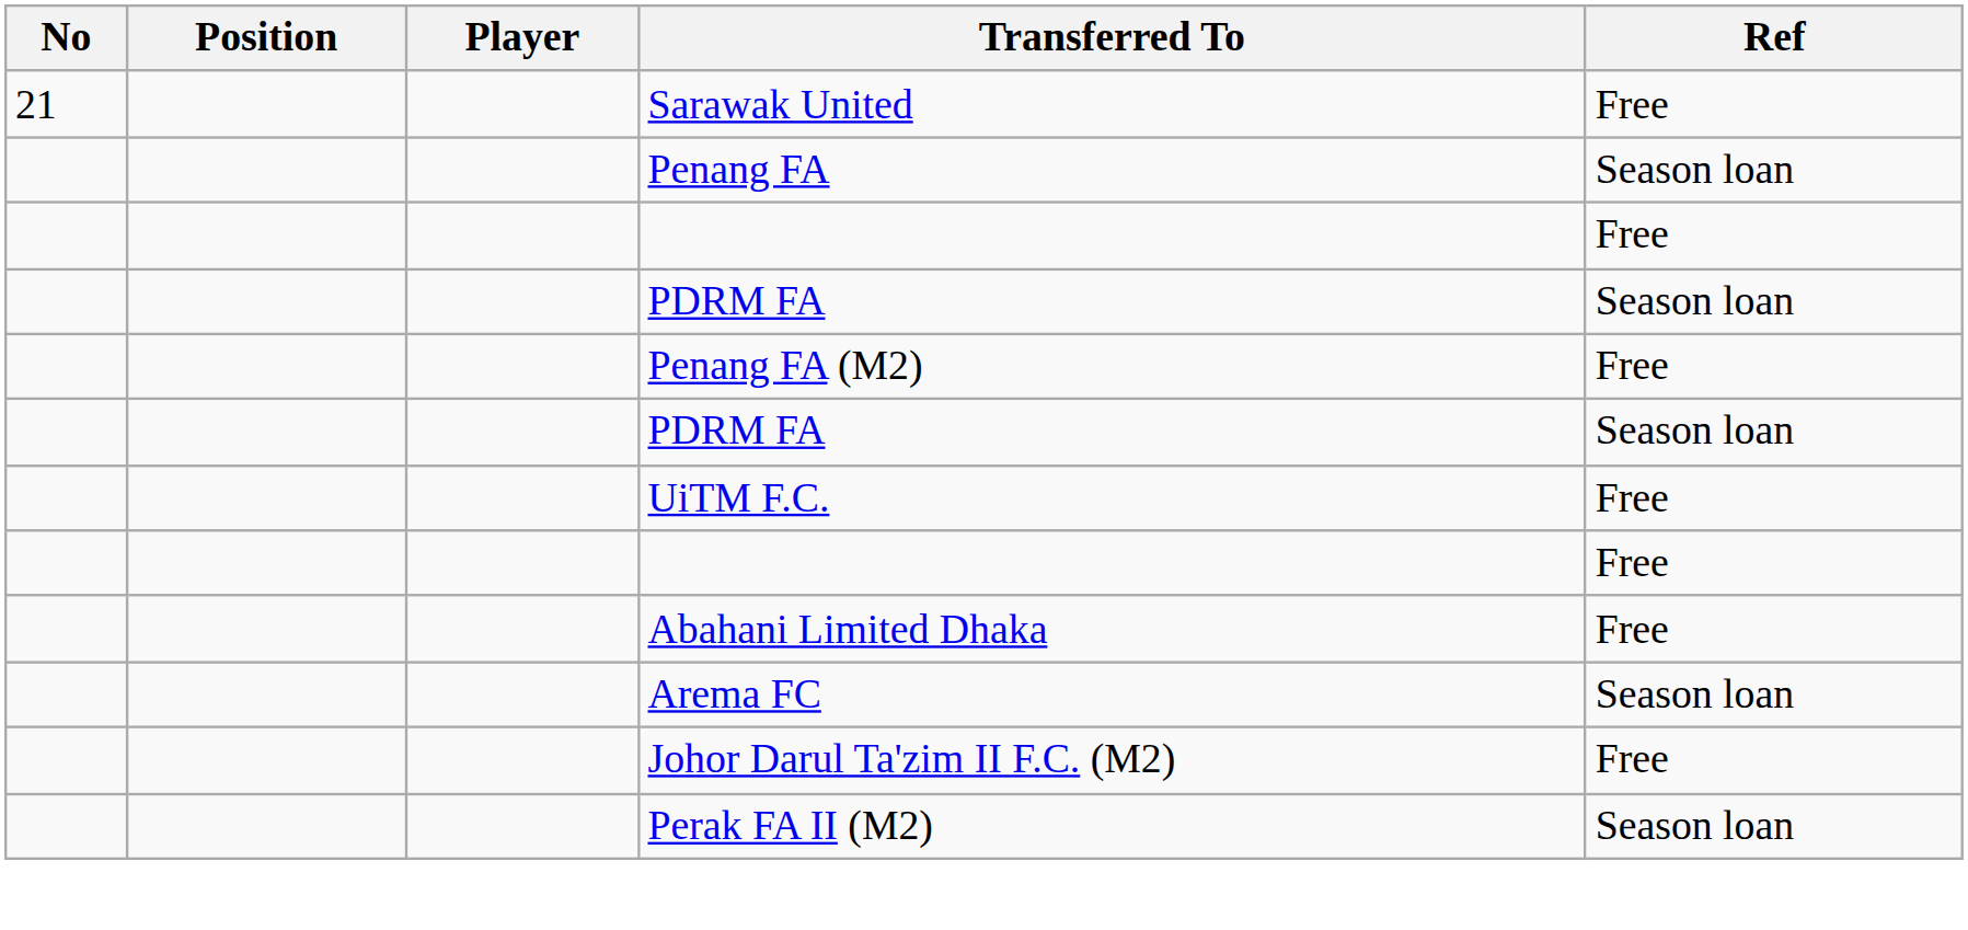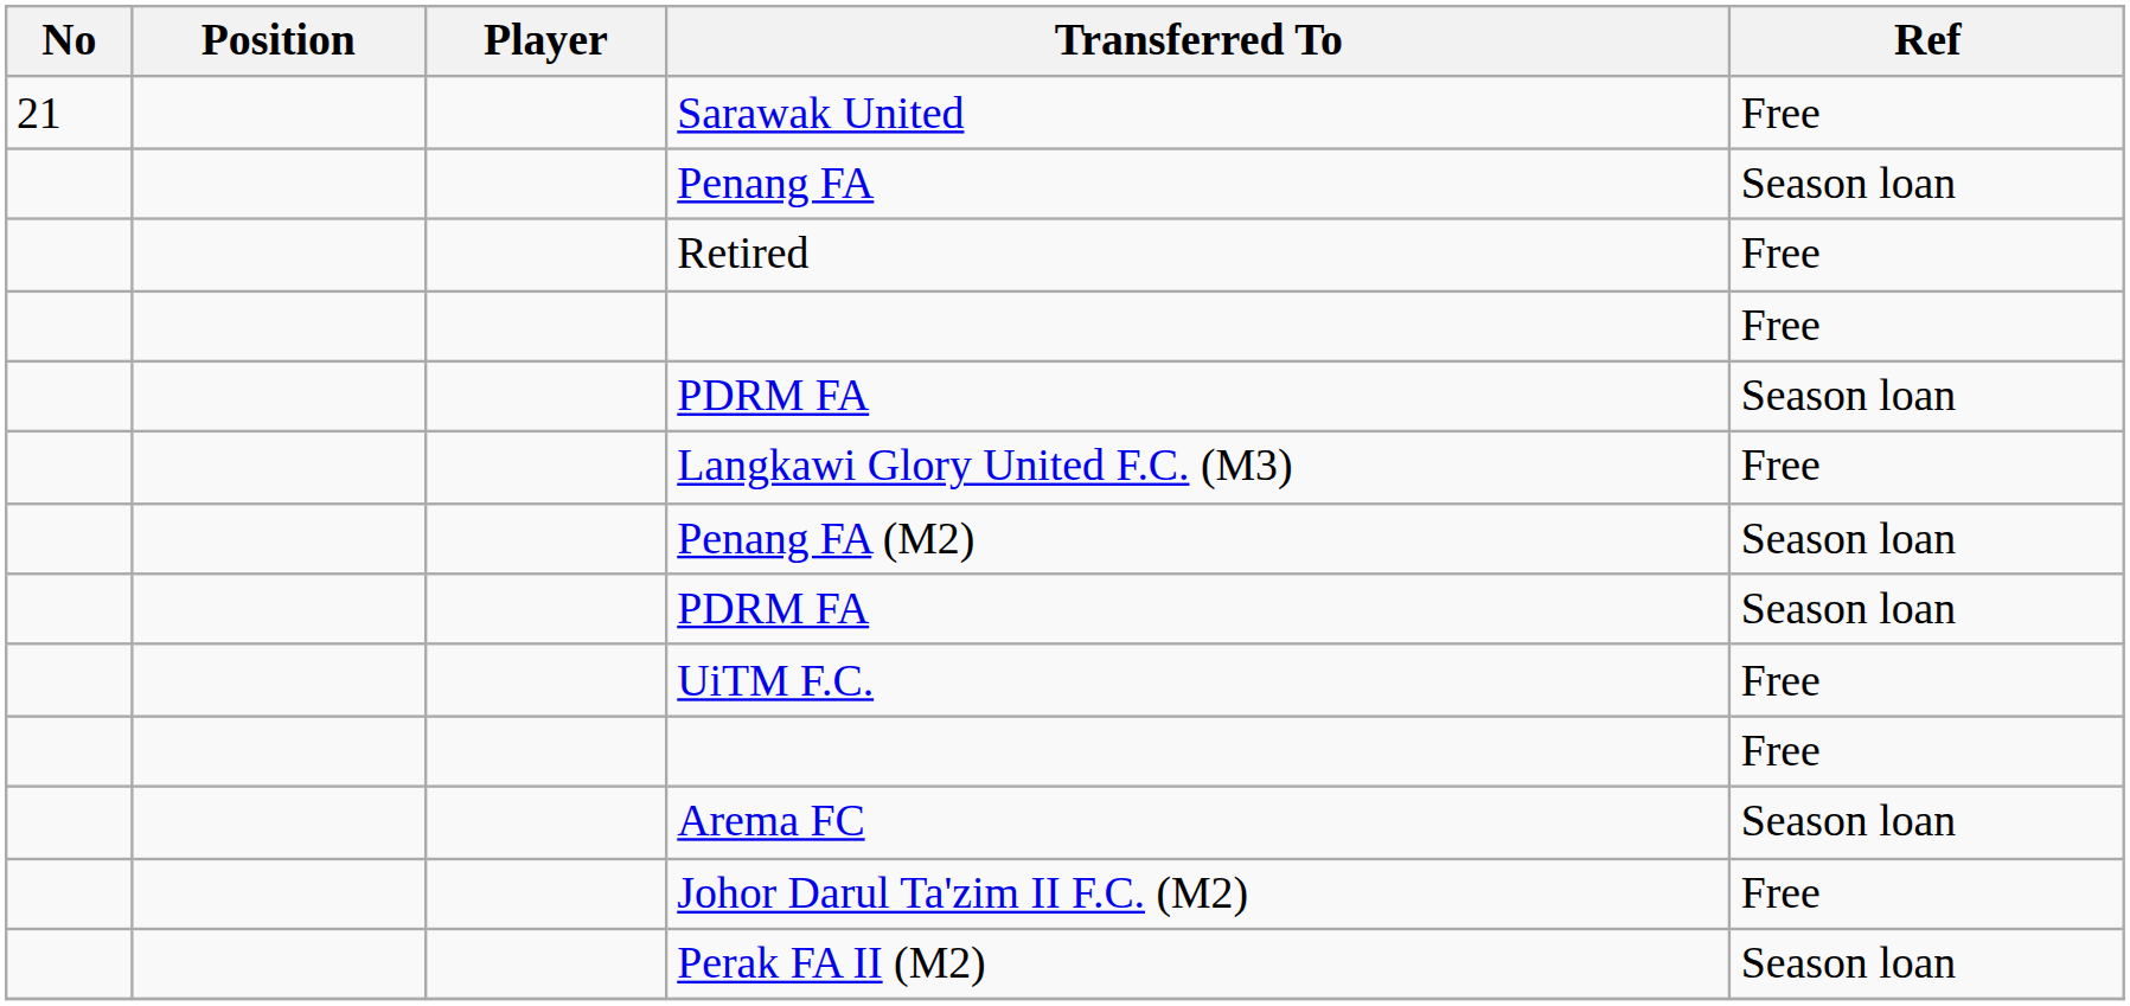+ row: Retired | Free
+ row: Langkawi Glory United F.C. (M3) | Free
Penang FA (M2) | Ref: Free -> Season loan
- row: Abahani Limited Dhaka | Free
